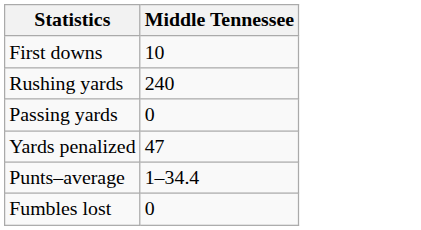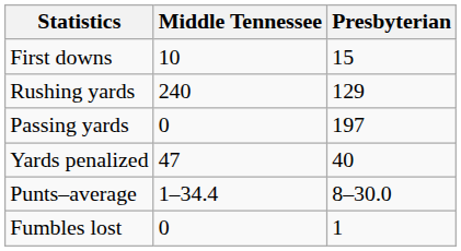+ column: Presbyterian | 15 | 129 | 197 | 40 | 8–30.0 | 1
